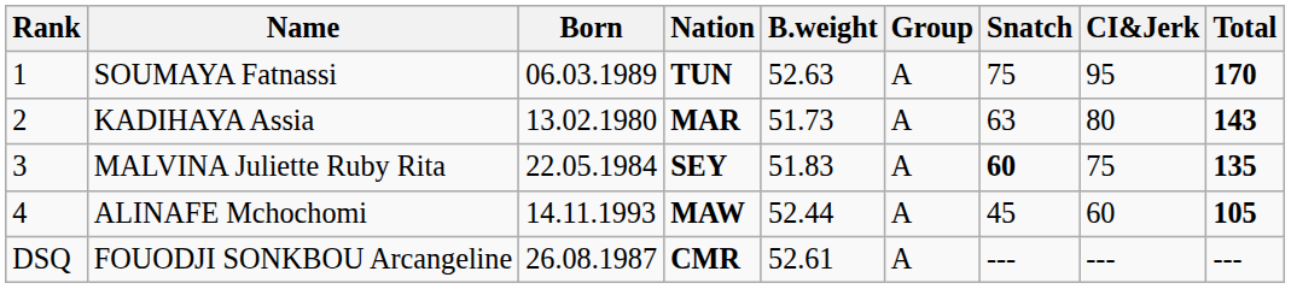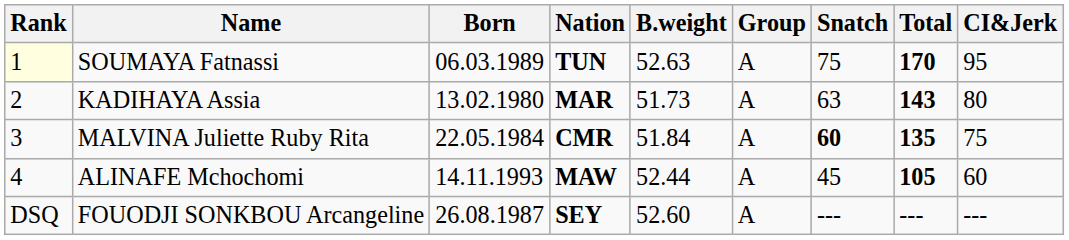columns swapped: CI&Jerk <-> Total
SOUMAYA Fatnassi | Rank: no background -> lightyellow background
MALVINA Juliette Ruby Rita | Nation: SEY -> CMR
MALVINA Juliette Ruby Rita | B.weight: 51.83 -> 51.84
FOUODJI SONKBOU Arcangeline | Nation: CMR -> SEY
FOUODJI SONKBOU Arcangeline | B.weight: 52.61 -> 52.60
